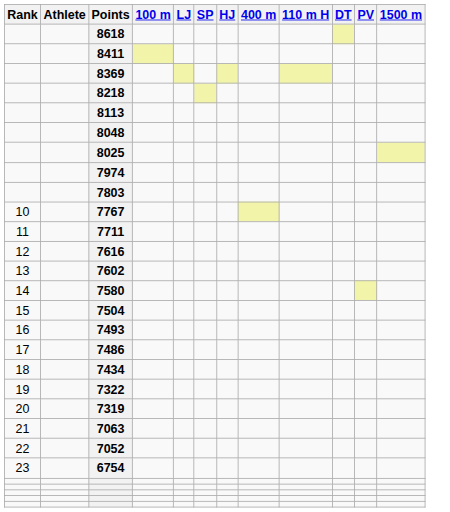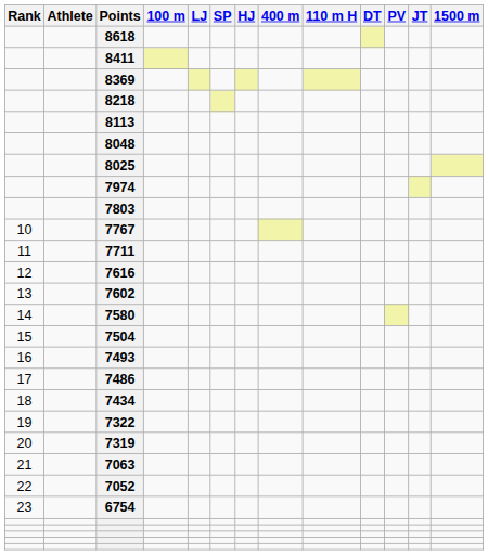+ column: JT
